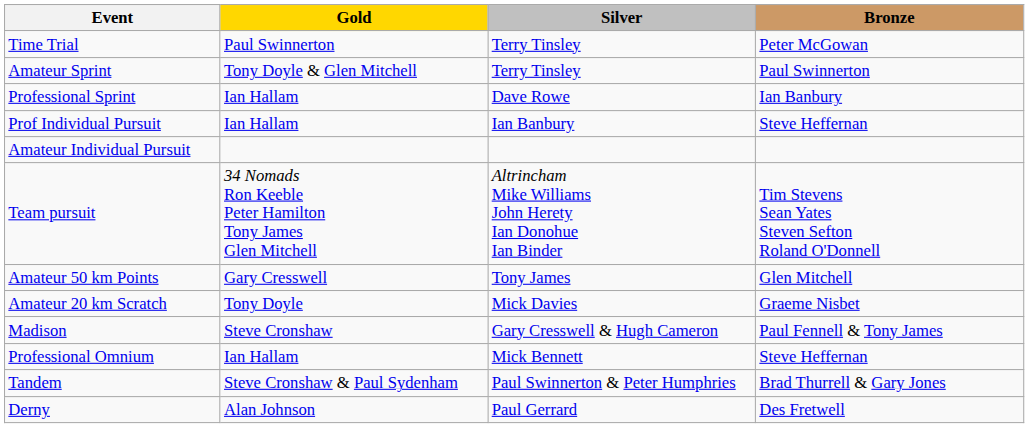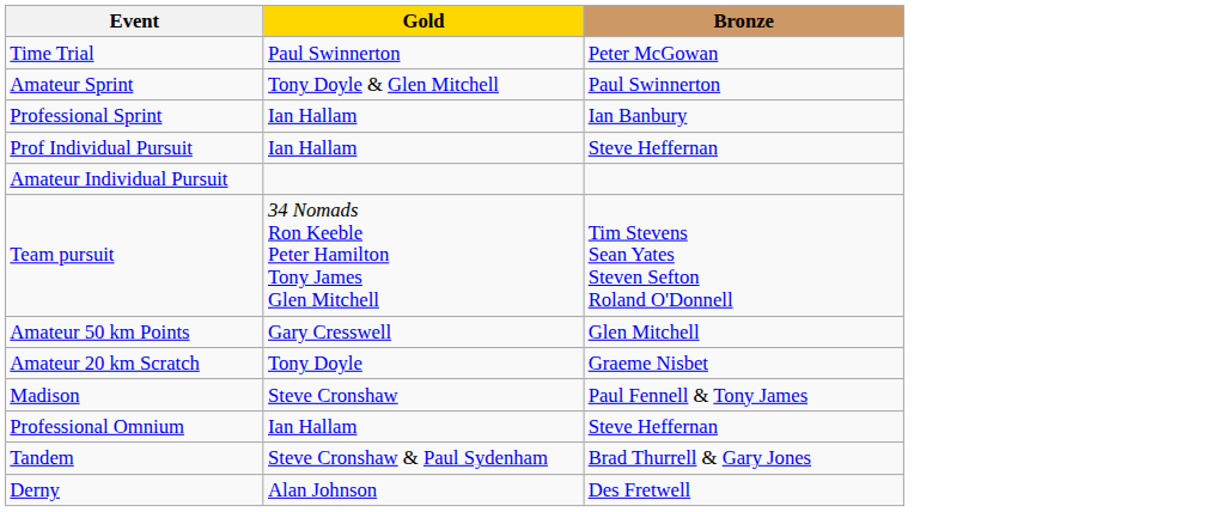- column: Silver | Terry Tinsley | Terry Tinsley | Dave Rowe | Ian Banbury | Altrincham Mike Williams John Herety Ian Donohue Ian Binder | Tony James | Mick Davies | Gary Cresswell & Hugh Cameron | Mick Bennett | Paul Swinnerton & Peter Humphries | Paul Gerrard
